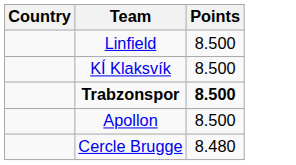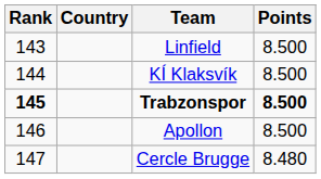+ column: Rank | 143 | 144 | 145 | 146 | 147
